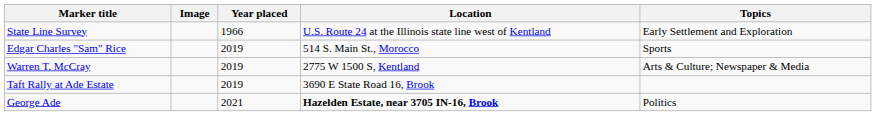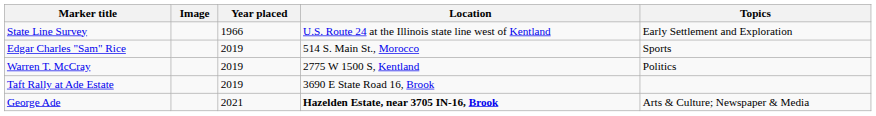Warren T. McCray | Topics: Arts & Culture; Newspaper & Media -> Politics
George Ade | Topics: Politics -> Arts & Culture; Newspaper & Media
